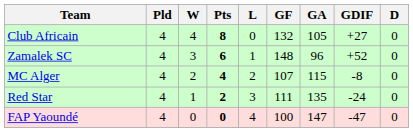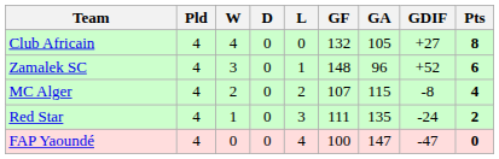columns swapped: D <-> Pts
